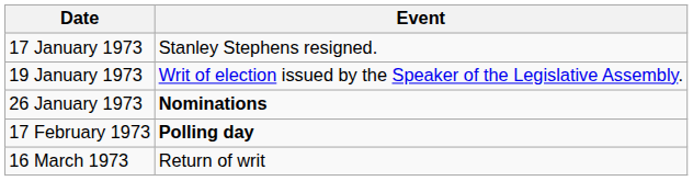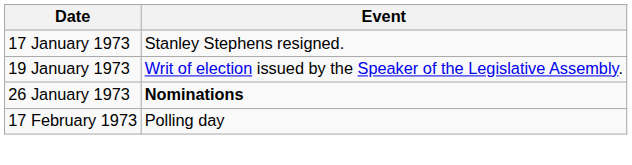17 February 1973 | Event: bold -> normal
- row: 16 March 1973 | Return of writ
